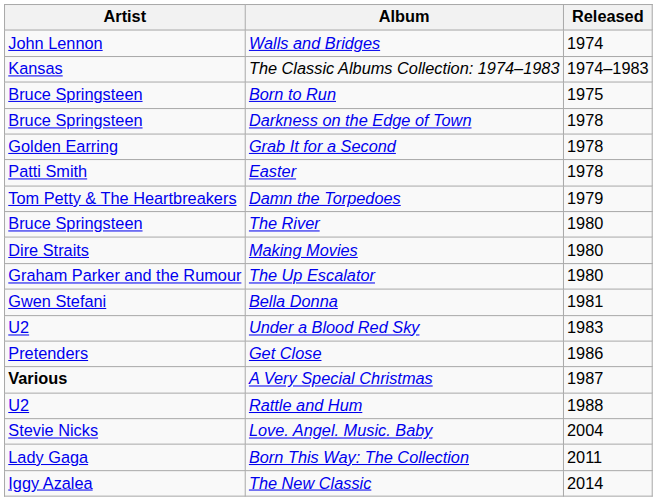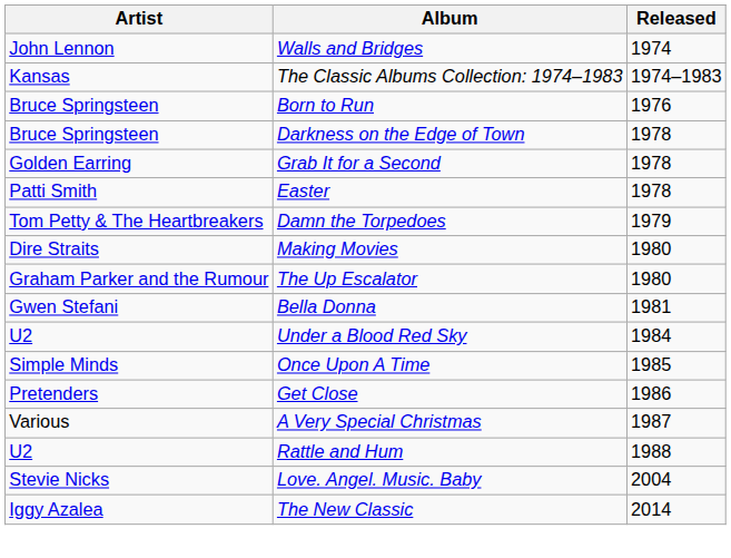Born to Run | Released: 1975 -> 1976
- row: Bruce Springsteen | The River | 1980
Under a Blood Red Sky | Released: 1983 -> 1984
+ row: Simple Minds | Once Upon A Time | 1985
A Very Special Christmas | Artist: bold -> normal
- row: Lady Gaga | Born This Way: The Collection | 2011
